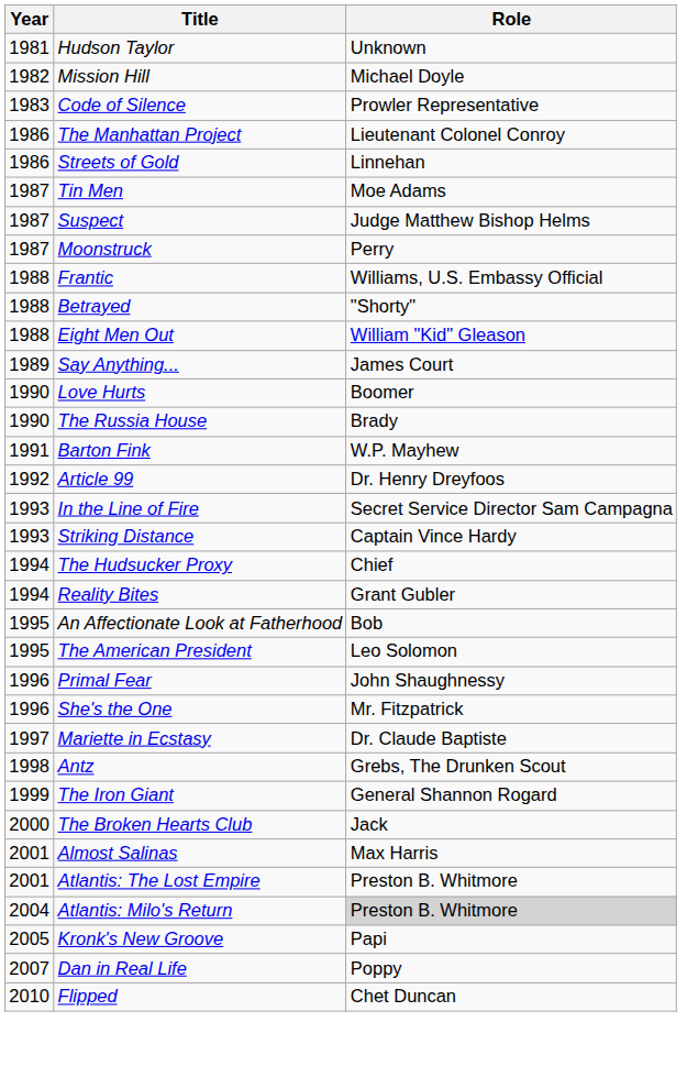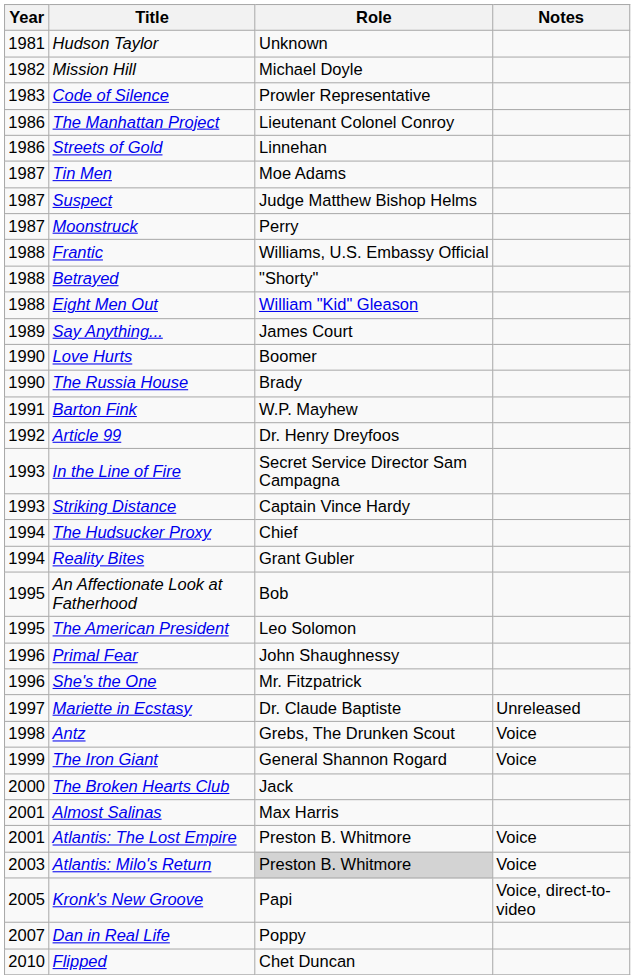+ column: Notes | Unreleased | Voice | Voice | Voice | Voice | Voice, direct-to-video
Atlantis: Milo's Return | Year: 2004 -> 2003
